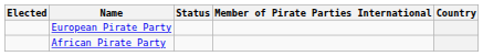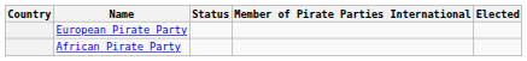columns swapped: Country <-> Elected
